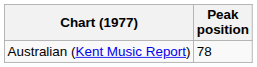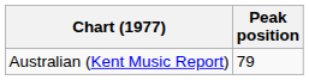Australian (Kent Music Report) | Peak position: 78 -> 79
